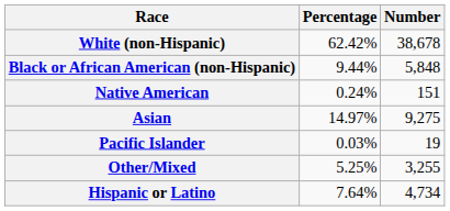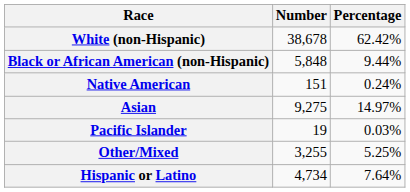columns swapped: Number <-> Percentage
